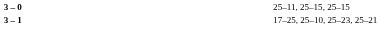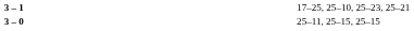rows swapped: 3 – 1 <-> 3 – 0
